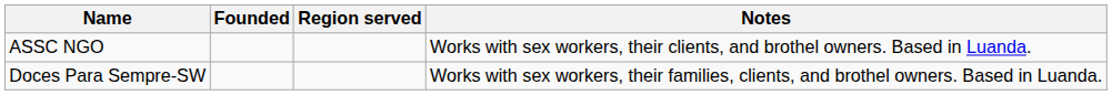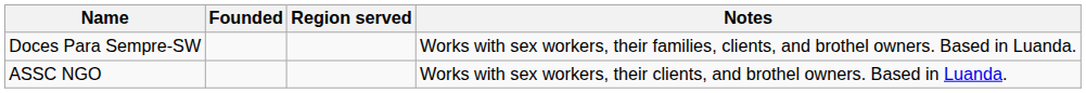rows swapped: ASSC NGO <-> Doces Para Sempre-SW
